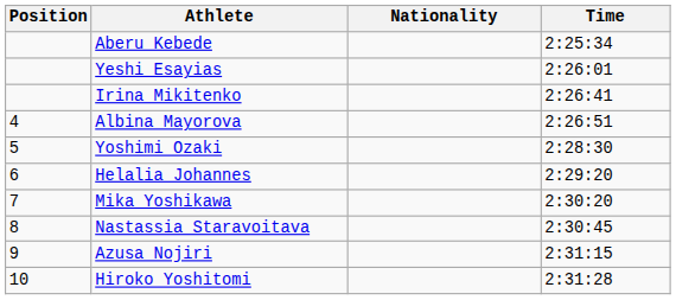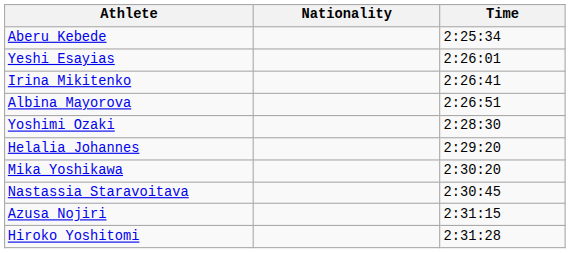- column: Position | 4 | 5 | 6 | 7 | 8 | 9 | 10
